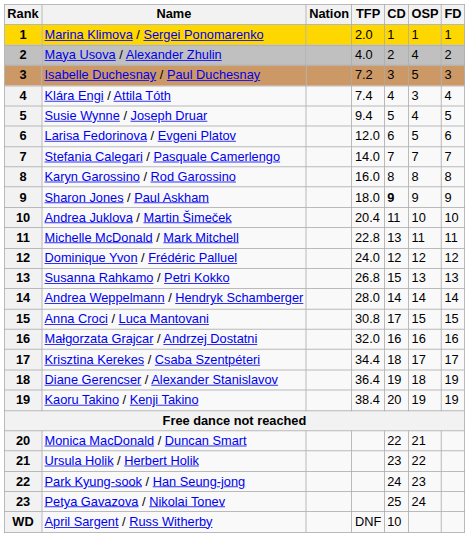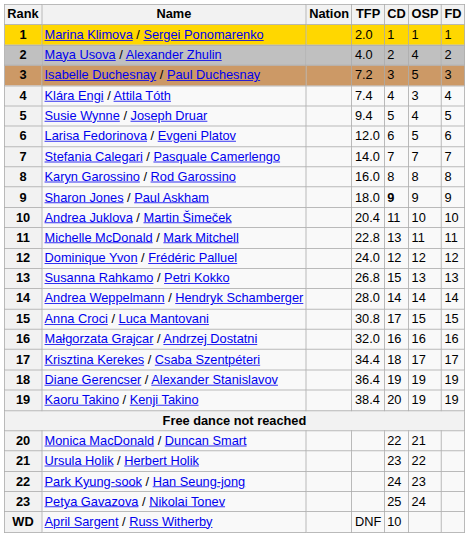Diane Gerencser / Alexander Stanislavov | OSP: 18 -> 19
